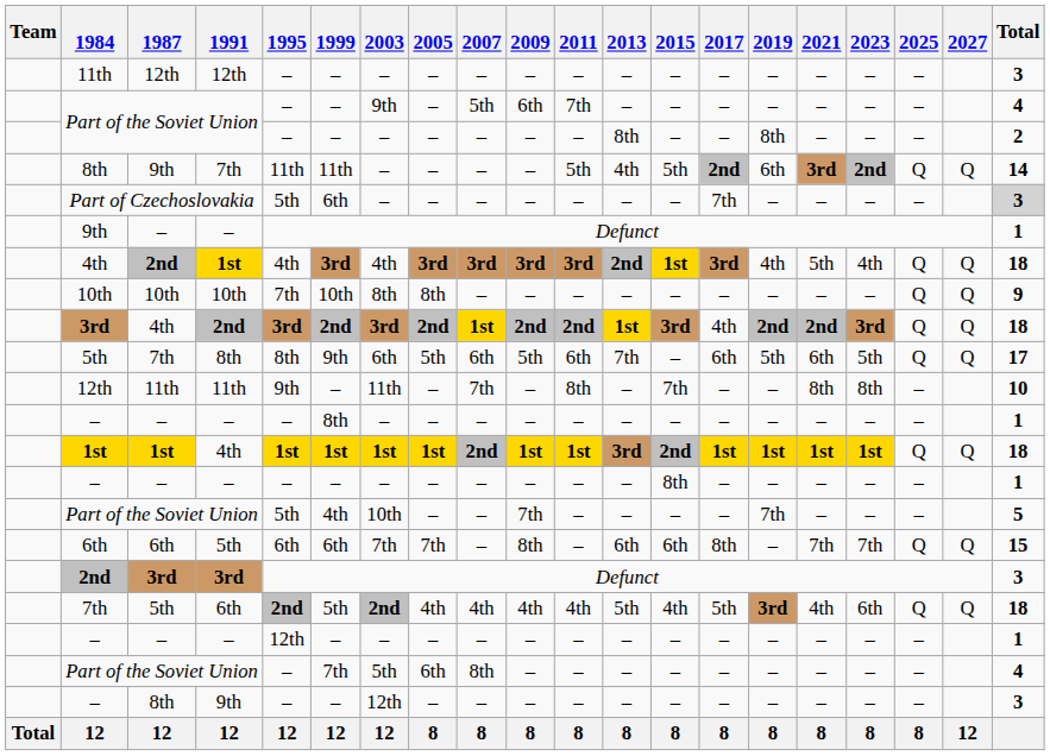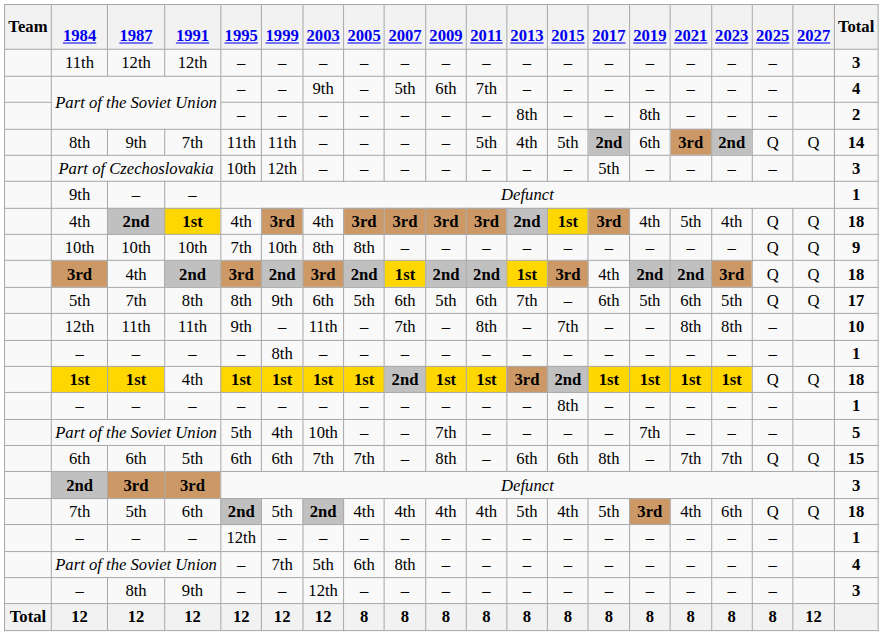Part of Czechoslovakia | 1995: 5th -> 10th
Part of Czechoslovakia | 1999: 6th -> 12th
Part of Czechoslovakia | 2017: 7th -> 5th
Part of Czechoslovakia | Total: lightgrey background -> no background
